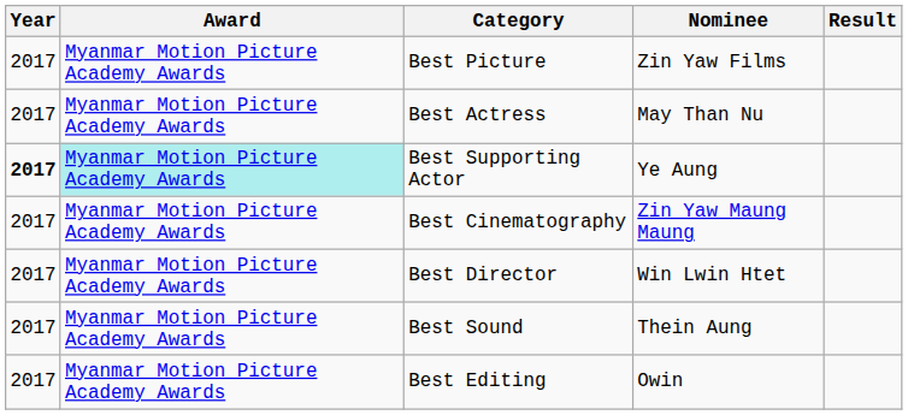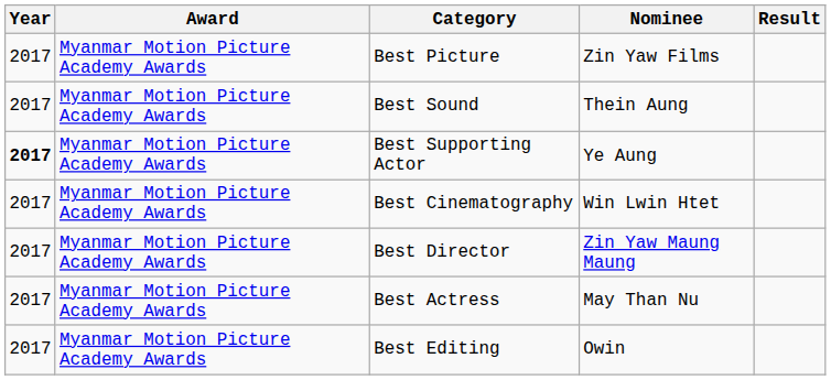rows swapped: Best Actress <-> Best Sound
Best Supporting Actor | Award: paleturquoise background -> no background
Best Cinematography | Nominee: Zin Yaw Maung Maung -> Win Lwin Htet
Best Director | Nominee: Win Lwin Htet -> Zin Yaw Maung Maung
